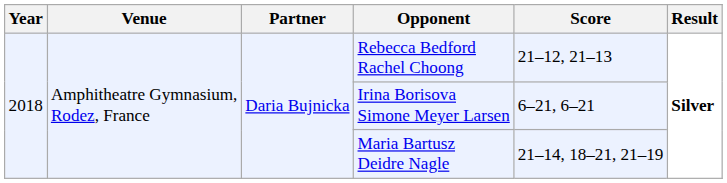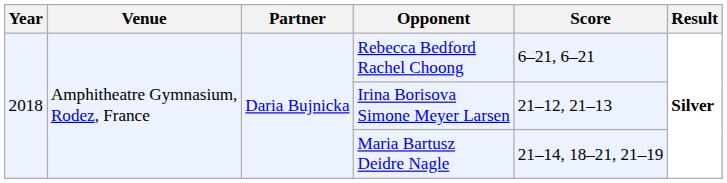Rebecca Bedford Rachel Choong | Score: 21–12, 21–13 -> 6–21, 6–21
Irina Borisova Simone Meyer Larsen | Score: 6–21, 6–21 -> 21–12, 21–13
